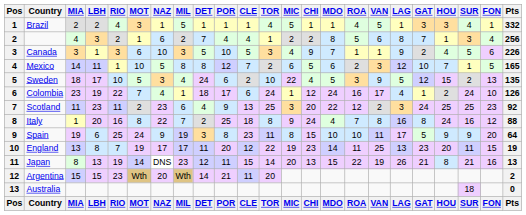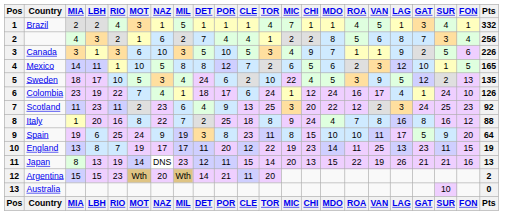- column: HOU | 3 | 1 | 4 | 7 | 15 | 2 | 25 | 24 | 9 | 20 | 8 | HOU
Brazil | MIC: 5 -> 7
Australia | SUR: 18 -> 10
